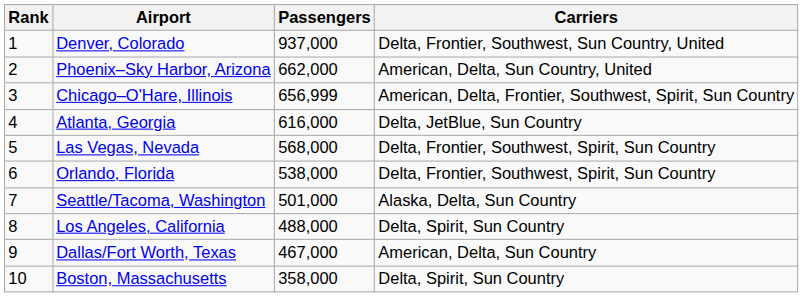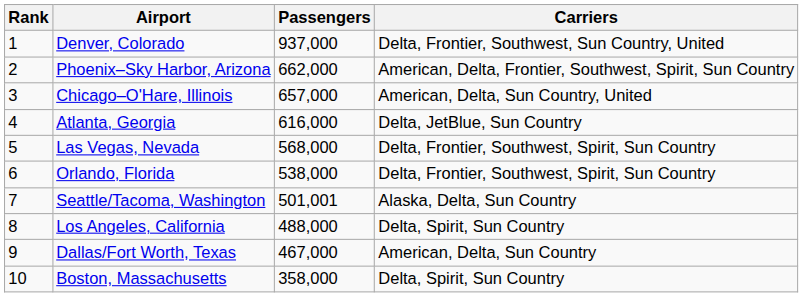Phoenix–Sky Harbor, Arizona | Carriers: American, Delta, Sun Country, United -> American, Delta, Frontier, Southwest, Spirit, Sun Country
Chicago–O'Hare, Illinois | Passengers: 656,999 -> 657,000
Chicago–O'Hare, Illinois | Carriers: American, Delta, Frontier, Southwest, Spirit, Sun Country -> American, Delta, Sun Country, United
Seattle/Tacoma, Washington | Passengers: 501,000 -> 501,001
